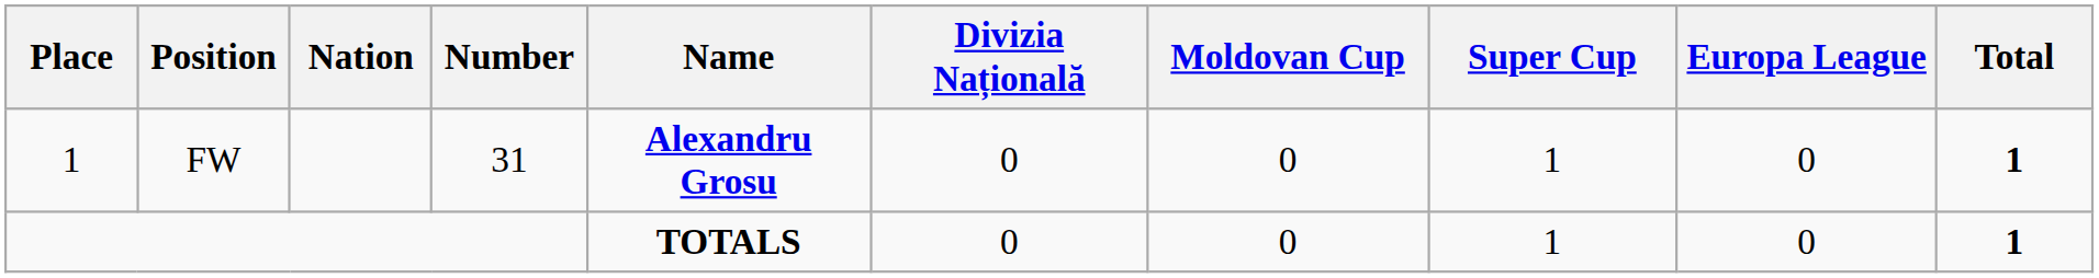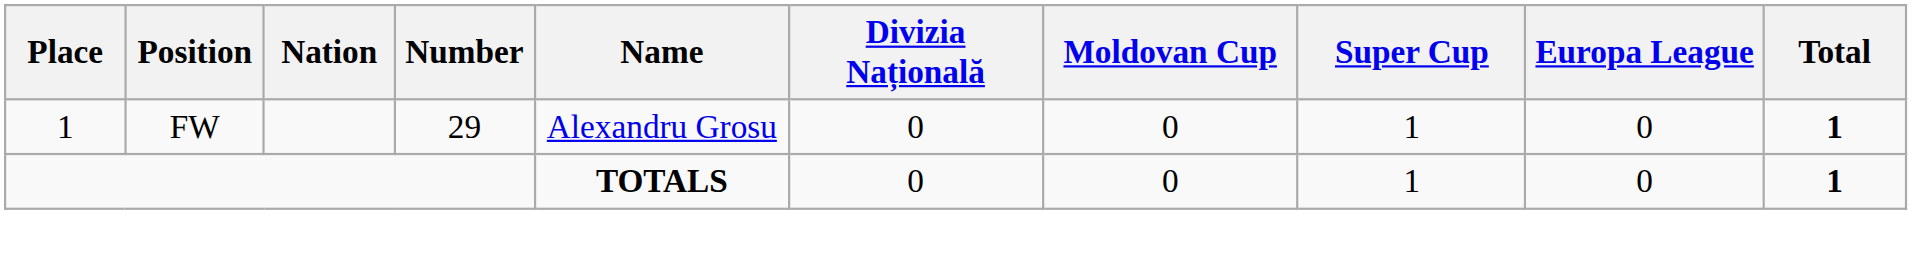FW | Number: 31 -> 29
FW | Name: bold -> normal
